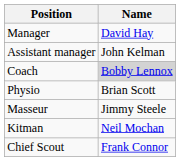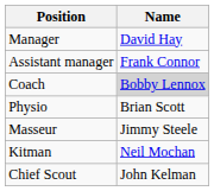Assistant manager | Name: John Kelman -> Frank Connor
Chief Scout | Name: Frank Connor -> John Kelman
